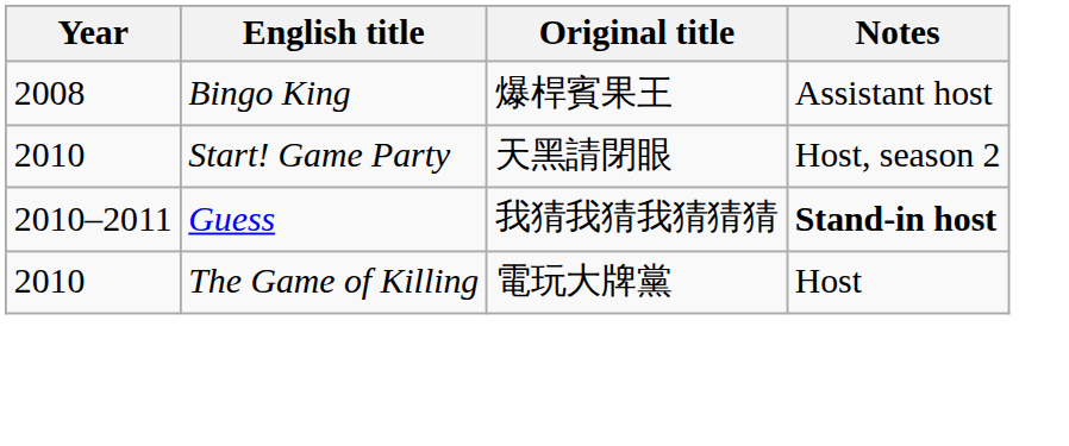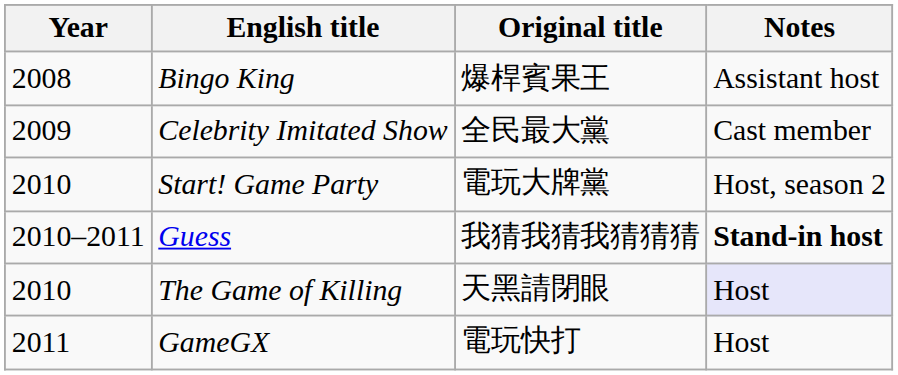+ row: 2009 | Celebrity Imitated Show | 全民最大黨 | Cast member
Start! Game Party | Original title: 天黑請閉眼 -> 電玩大牌黨
The Game of Killing | Original title: 電玩大牌黨 -> 天黑請閉眼
The Game of Killing | Notes: no background -> lavender background
+ row: 2011 | GameGX | 電玩快打 | Host
